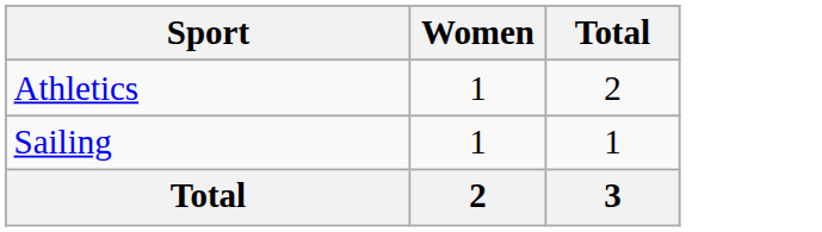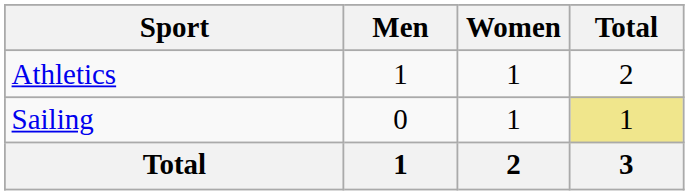+ column: Men | 1 | 0 | 1
Sailing | Total: no background -> khaki background
